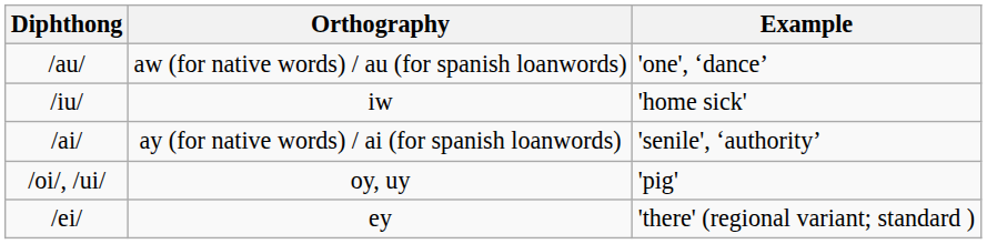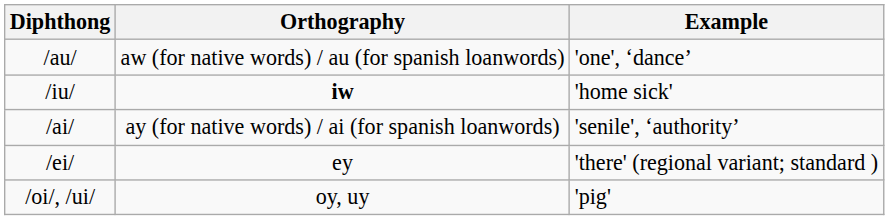/iu/ | Orthography: normal -> bold
rows swapped: /ei/ <-> /oi/, /ui/
